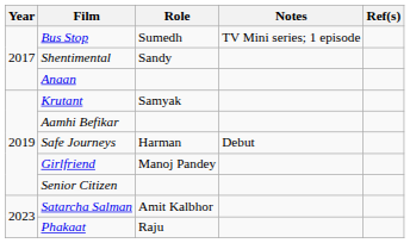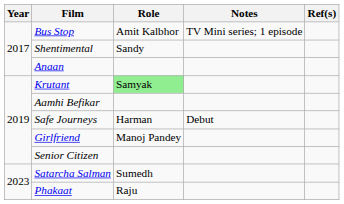Bus Stop | Role: Sumedh -> Amit Kalbhor
Krutant | Role: no background -> lightgreen background
Satarcha Salman | Role: Amit Kalbhor -> Sumedh
